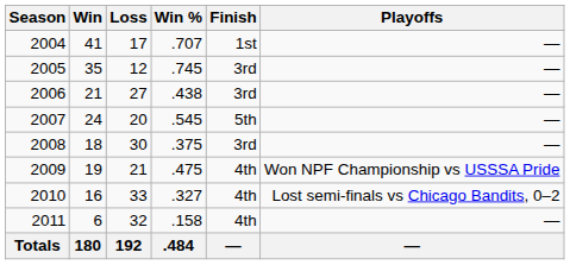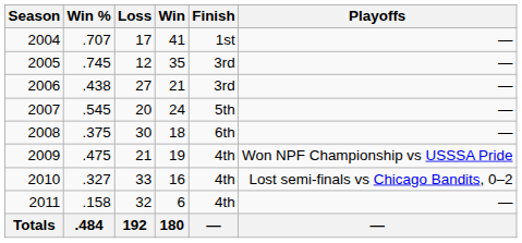columns swapped: Win <-> Win %
2008 | Finish: 3rd -> 6th
